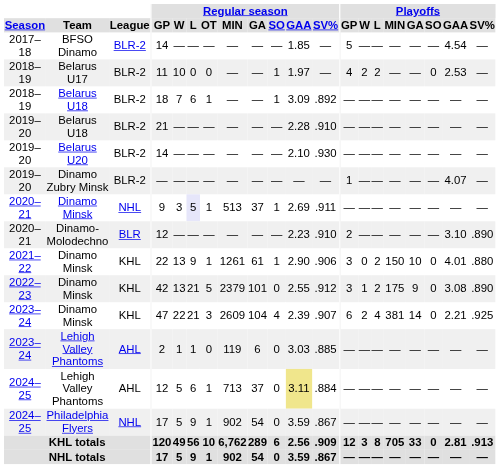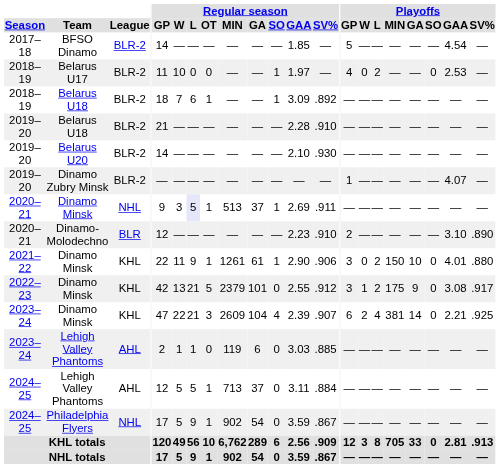Belarus U17 | Playoffs / W: 2 -> 0
2021–22 / Dinamo Minsk | Regular season / W: 13 -> 11
2022–23 / Dinamo Minsk | Playoffs / SV%: .890 -> .917
2024–25 / Lehigh Valley Phantoms | Regular season / L: 6 -> 5
2024–25 / Lehigh Valley Phantoms | Regular season / GAA: khaki background -> no background
